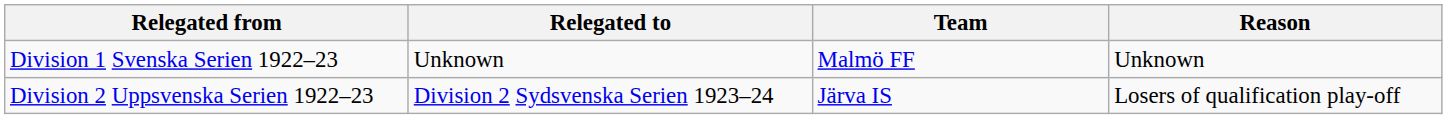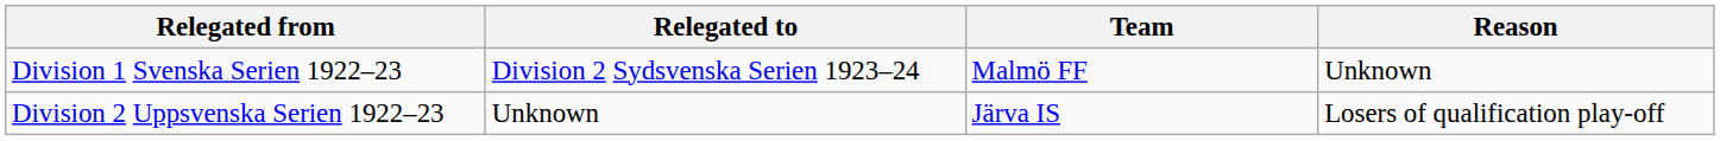Division 1 Svenska Serien 1922–23 | Relegated to: Unknown -> Division 2 Sydsvenska Serien 1923–24
Division 2 Uppsvenska Serien 1922–23 | Relegated to: Division 2 Sydsvenska Serien 1923–24 -> Unknown
